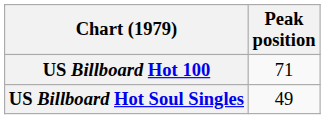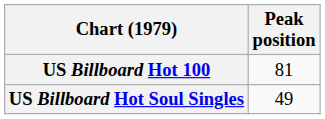US Billboard Hot 100 | Peak position: 71 -> 81
